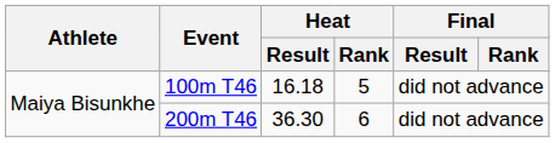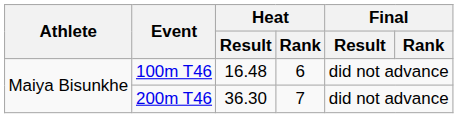100m T46 | Heat / Result: 16.18 -> 16.48
100m T46 | Heat / Rank: 5 -> 6
200m T46 | Heat / Rank: 6 -> 7
